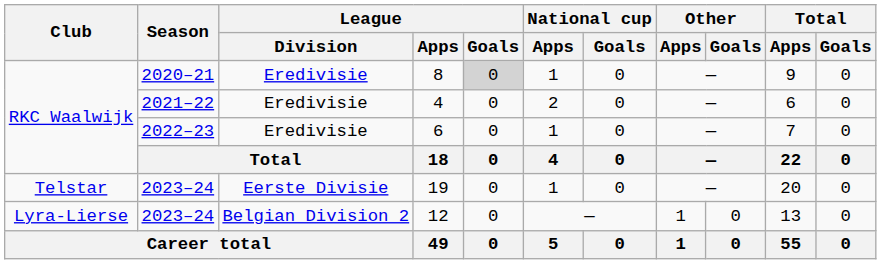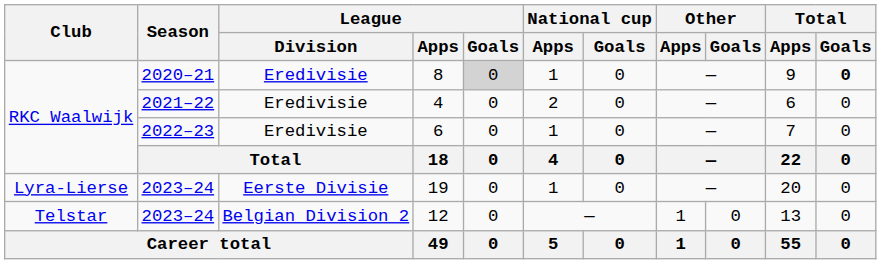8 | Total / Goals: normal -> bold
19 | Club: Telstar -> Lyra-Lierse
12 | Club: Lyra-Lierse -> Telstar
